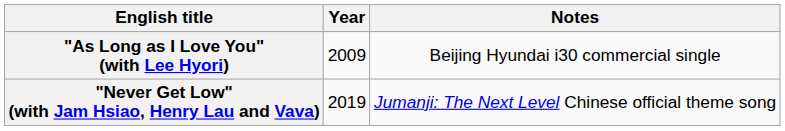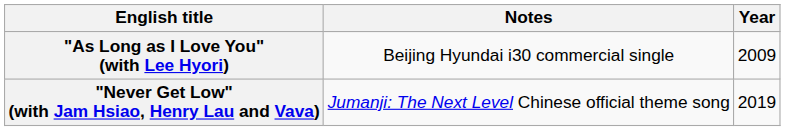columns swapped: Year <-> Notes
